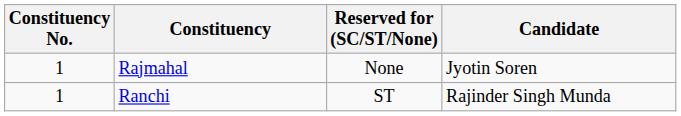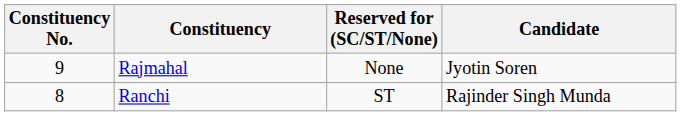Rajmahal | Constituency No.: 1 -> 9
Ranchi | Constituency No.: 1 -> 8
